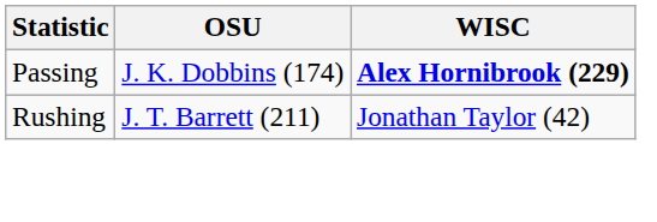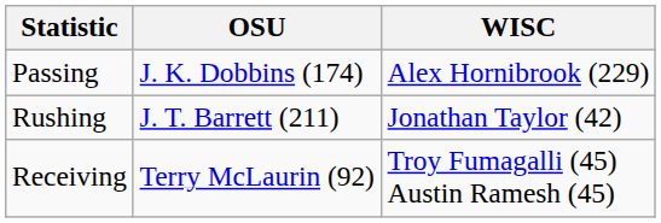Passing | WISC: bold -> normal
+ row: Receiving | Terry McLaurin (92) | Troy Fumagalli (45) Austin Ramesh (45)
